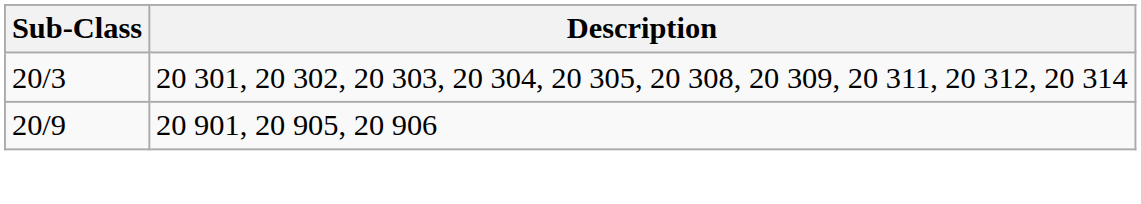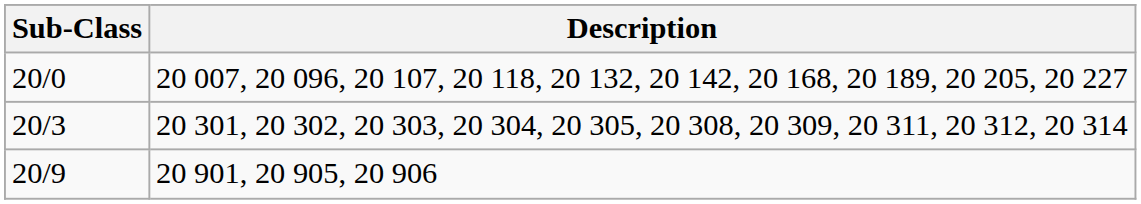+ row: 20/0 | 20 007, 20 096, 20 107, 20 118, 20 132, 20 142, 20 168, 20 189, 20 205, 20 227
